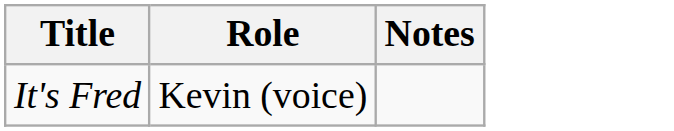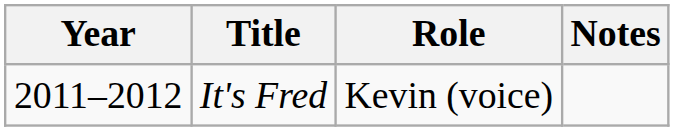+ column: Year | 2011–2012
